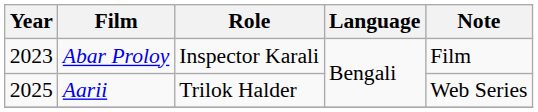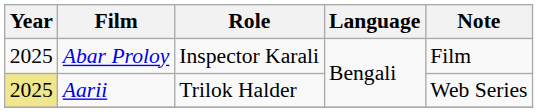Abar Proloy | Year: 2023 -> 2025
Aarii | Year: no background -> khaki background
